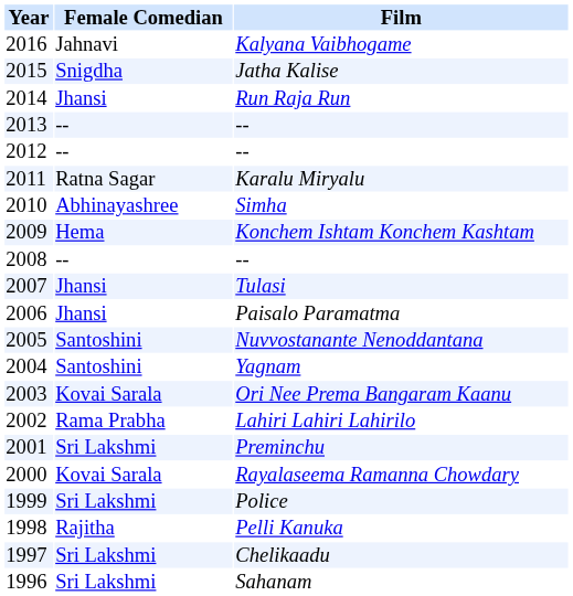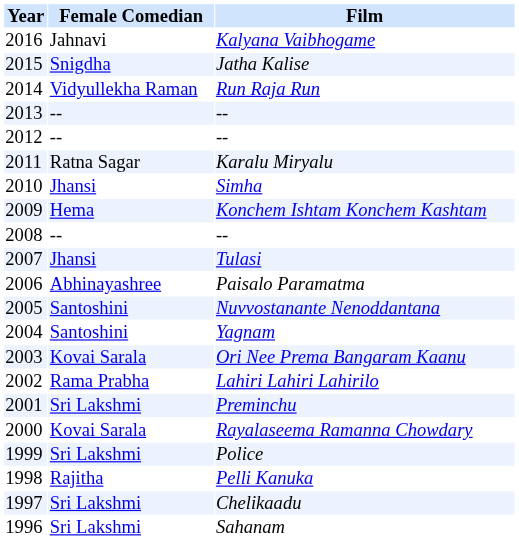Run Raja Run | Female Comedian: Jhansi -> Vidyullekha Raman
Simha | Female Comedian: Abhinayashree -> Jhansi
Paisalo Paramatma | Female Comedian: Jhansi -> Abhinayashree
